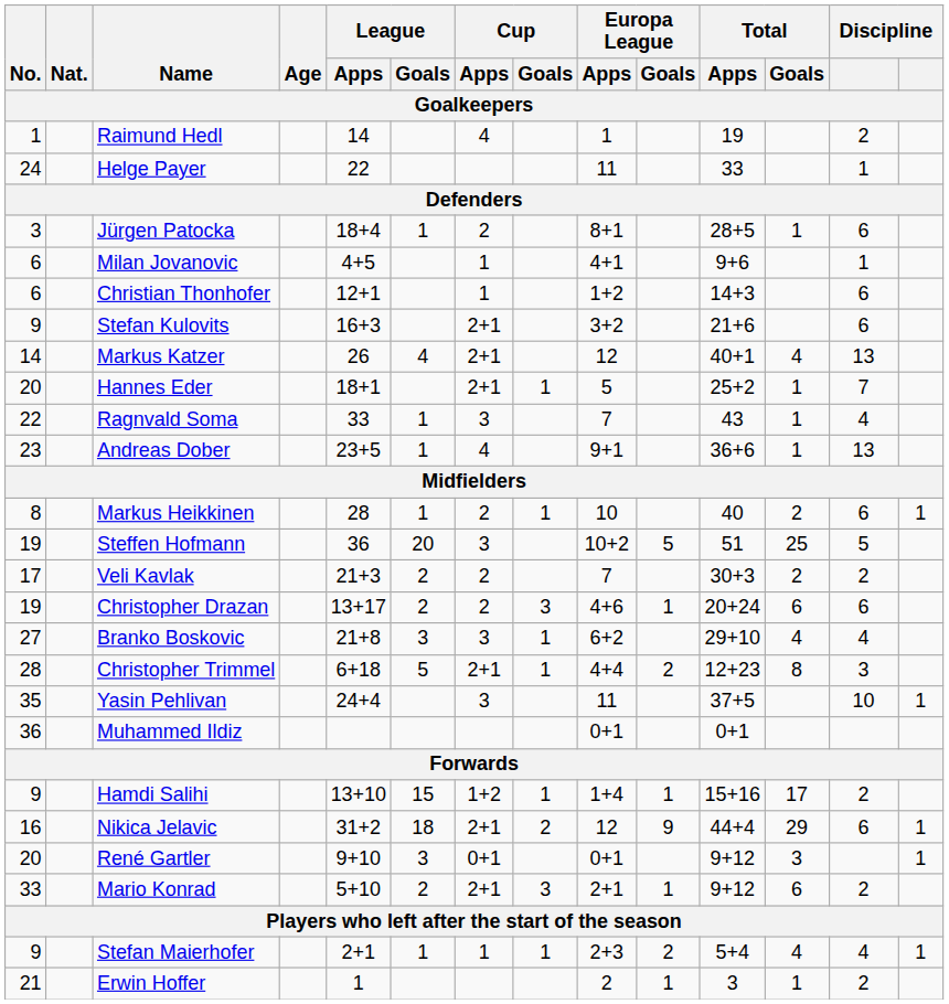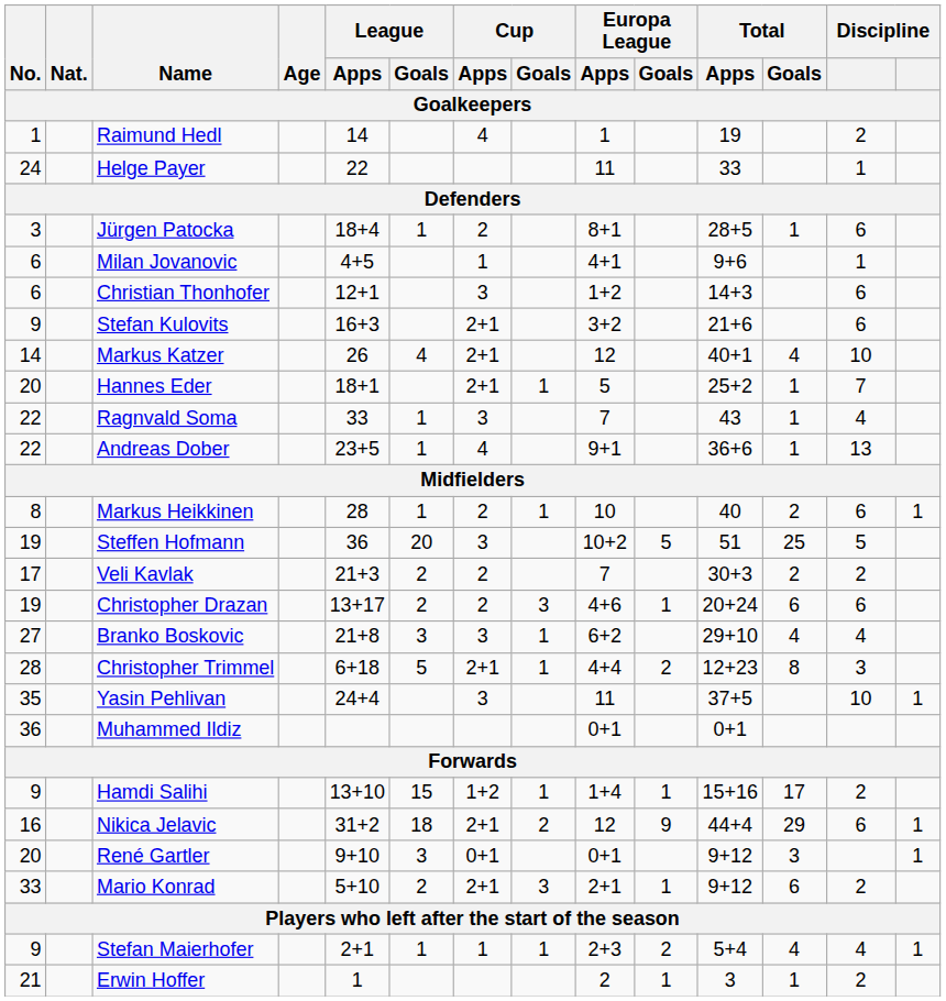Christian Thonhofer | Cup / Apps: 1 -> 3
Markus Katzer | column 13: 13 -> 10
Andreas Dober | No.: 23 -> 22
